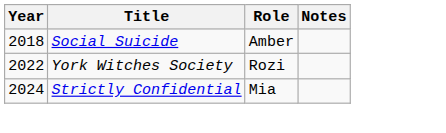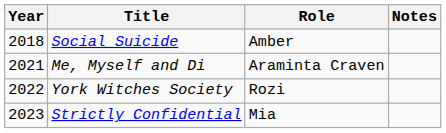+ row: 2021 | Me, Myself and Di | Araminta Craven
Strictly Confidential | Year: 2024 -> 2023
